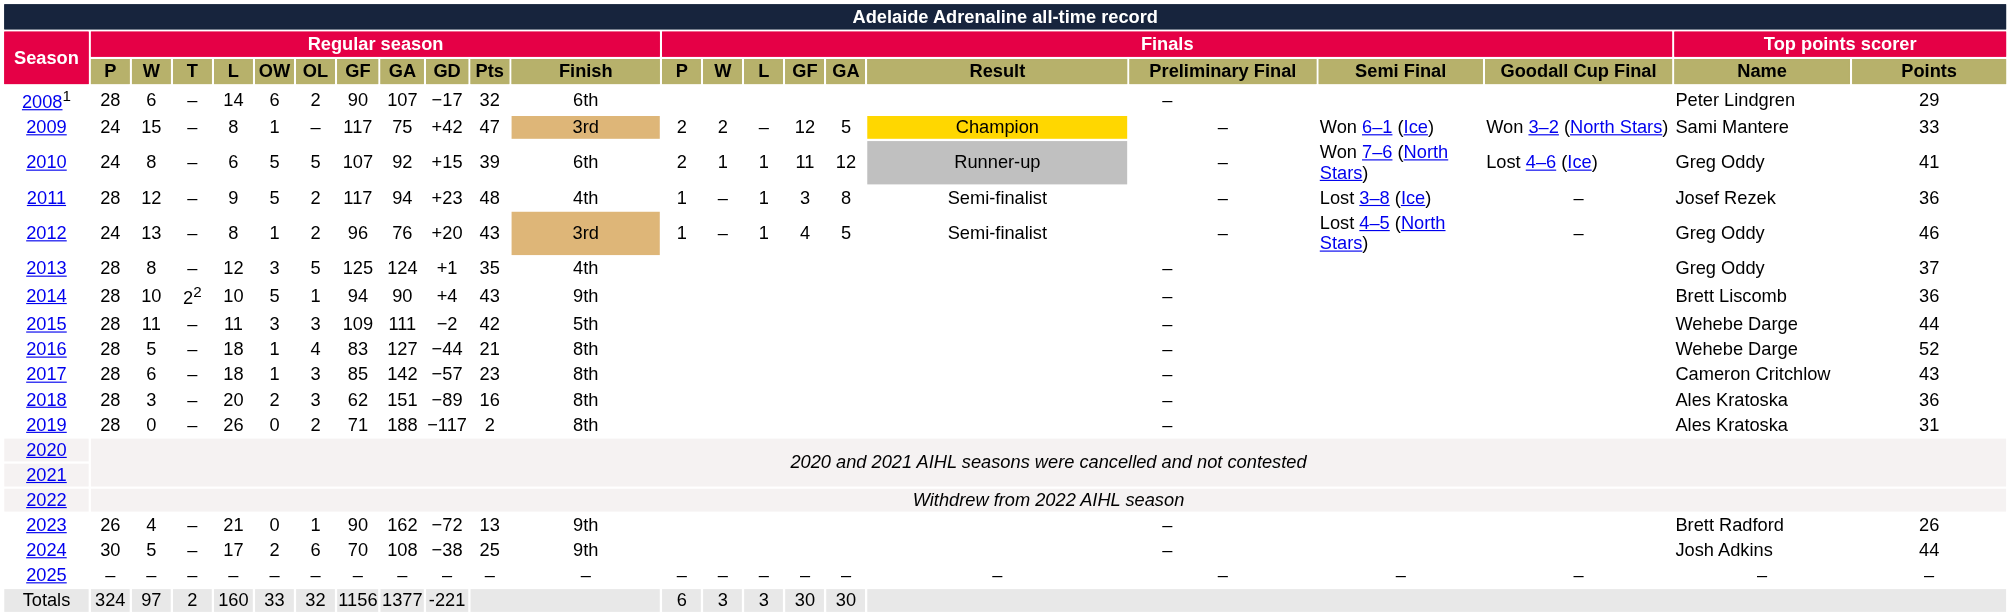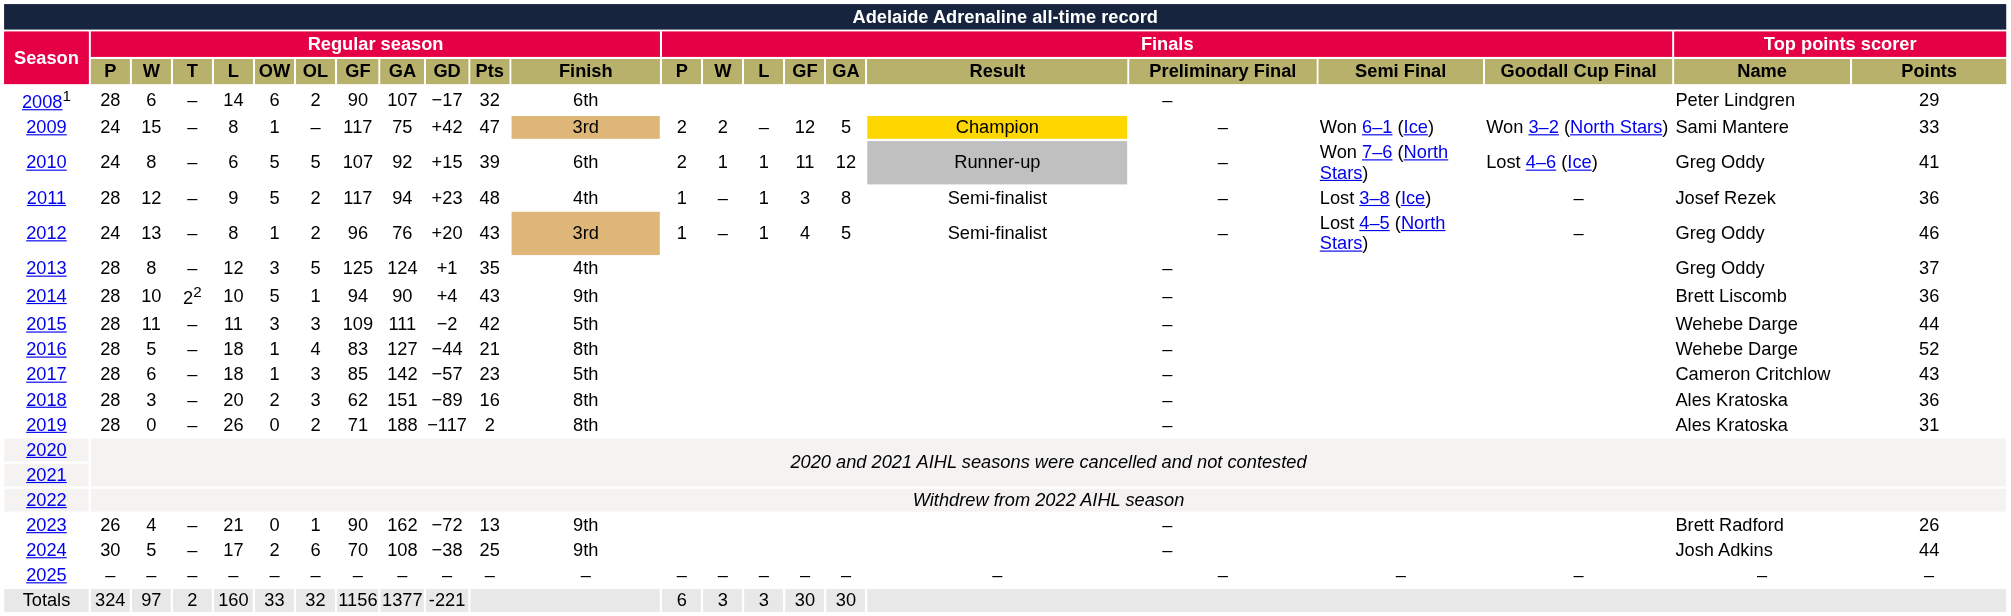2017 | Regular season / Finish: 8th -> 5th
